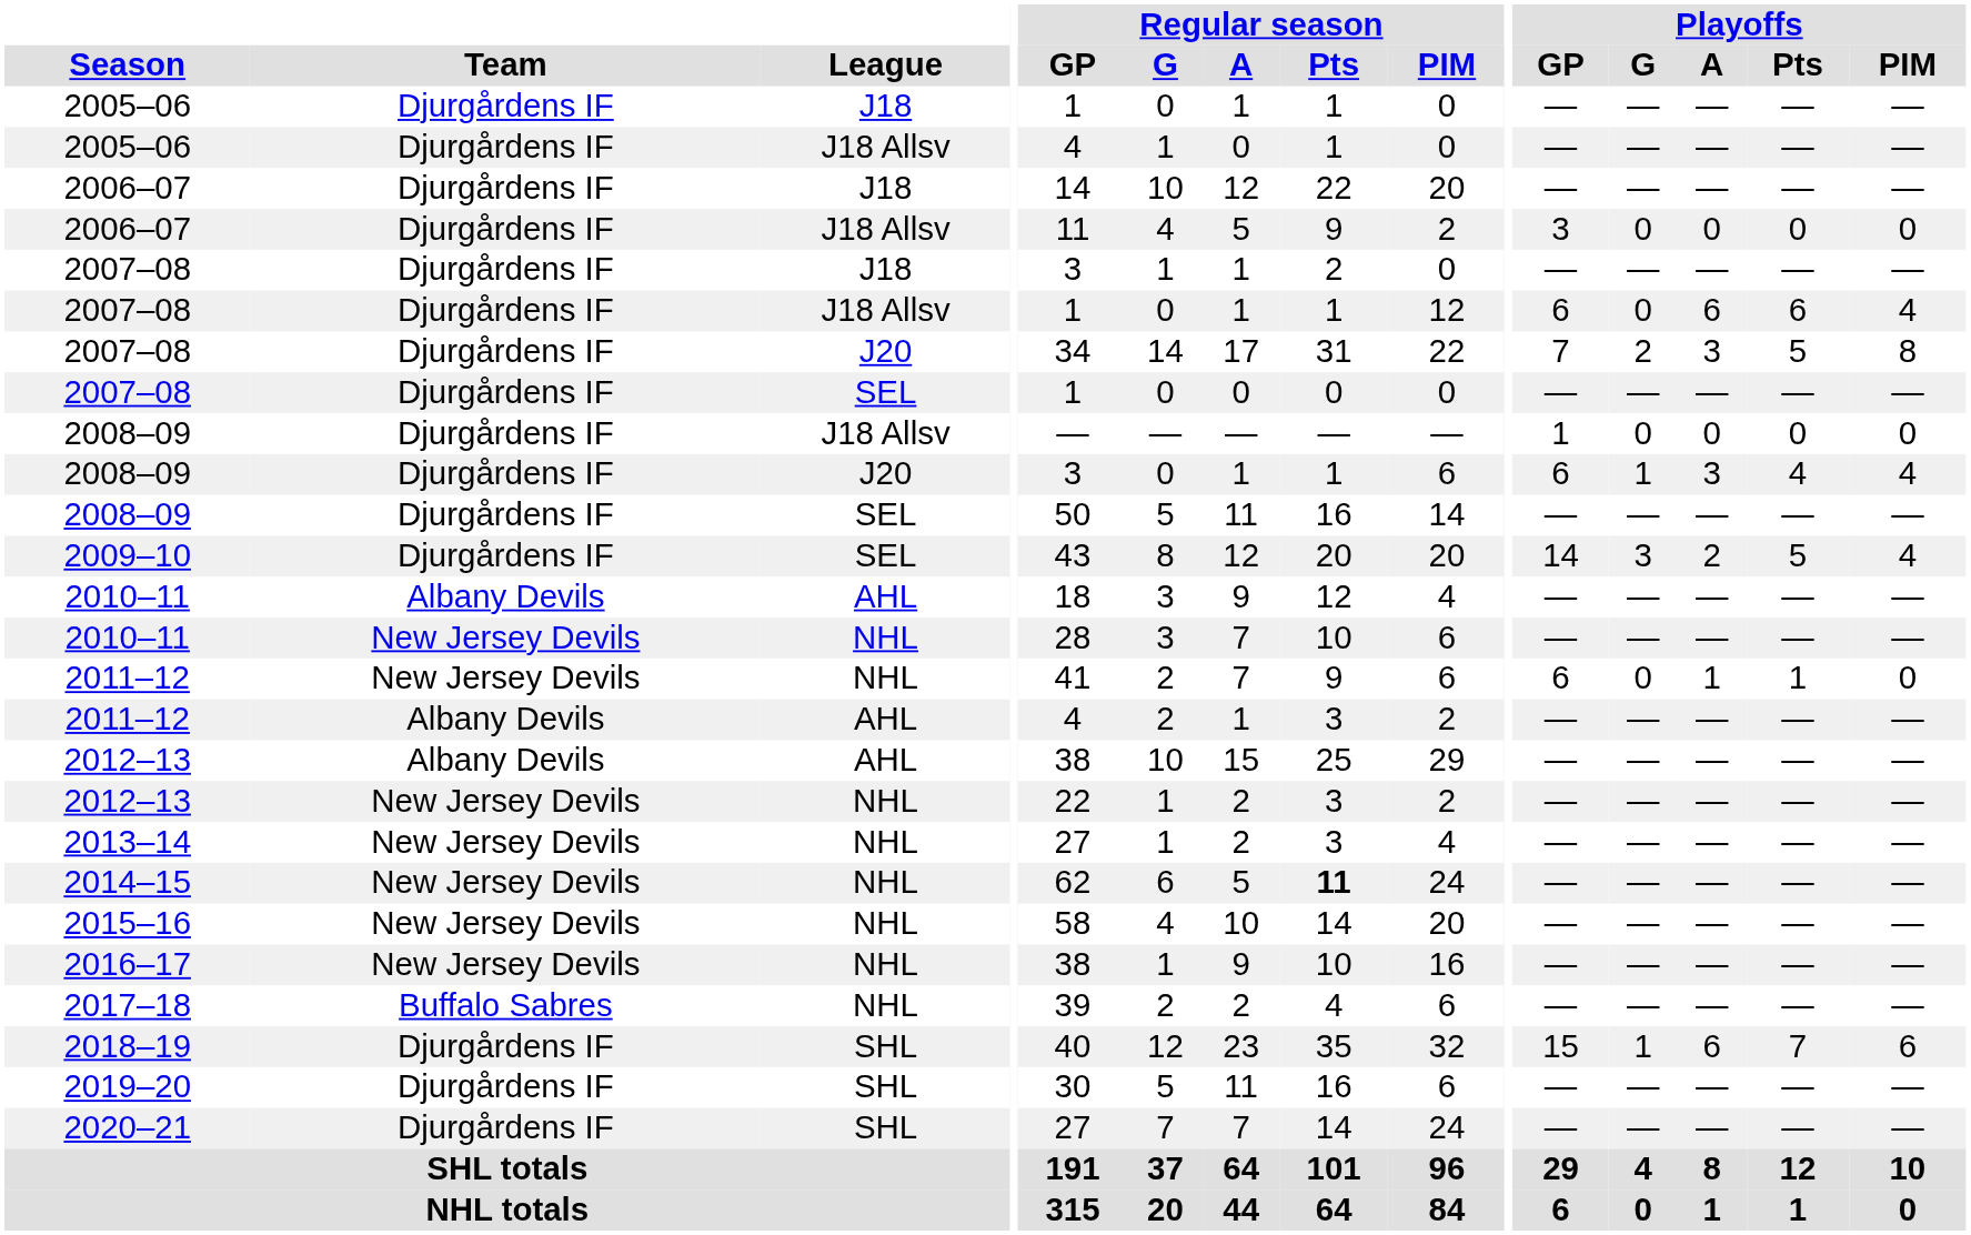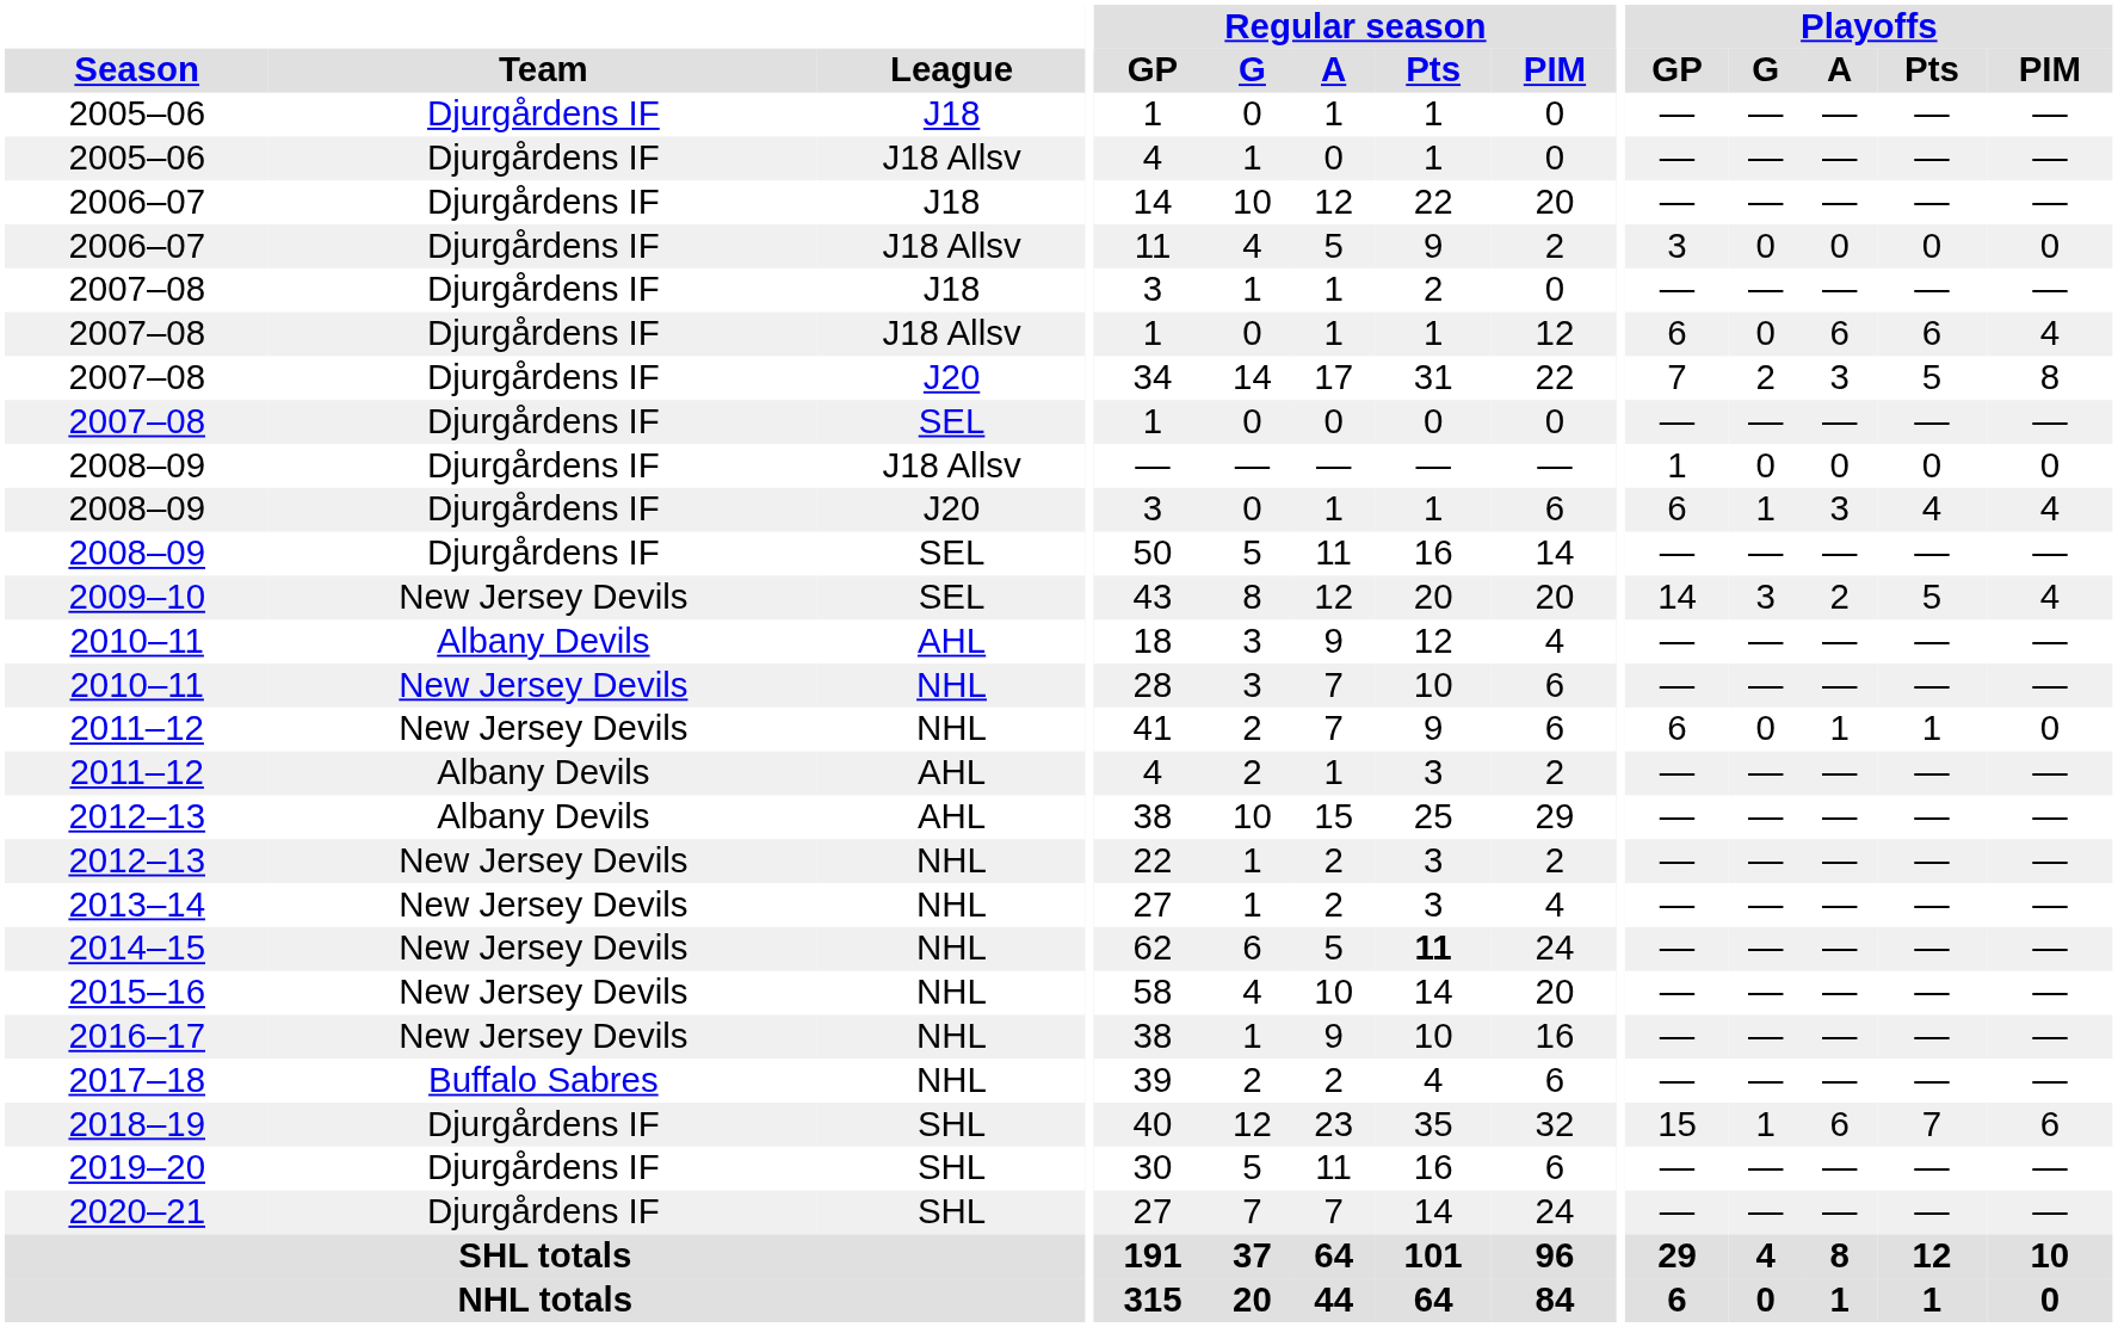2009–10 | Team: Djurgårdens IF -> New Jersey Devils
